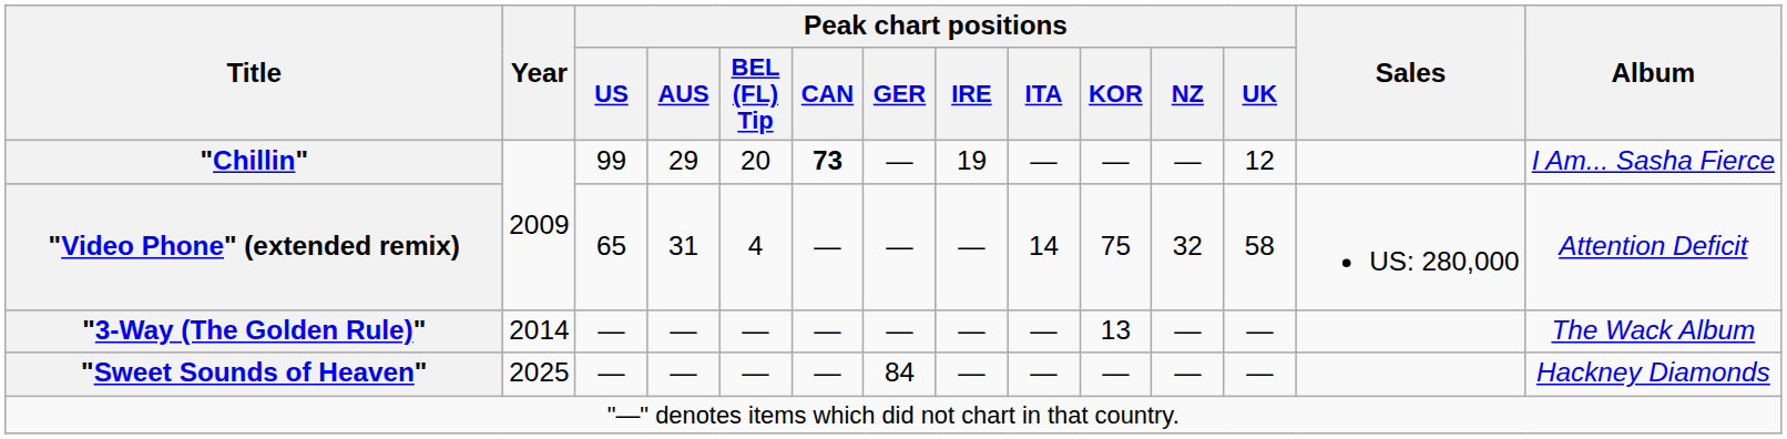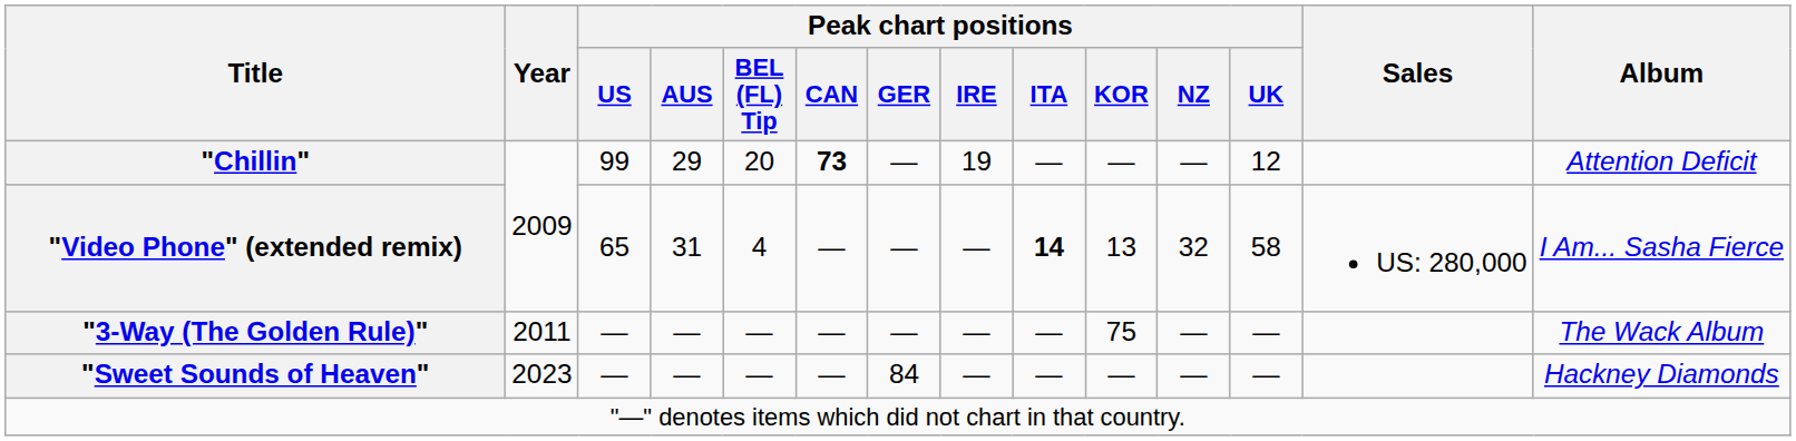"Chillin" | Album: I Am... Sasha Fierce -> Attention Deficit
"Video Phone" (extended remix) | Peak chart positions / ITA: normal -> bold
"Video Phone" (extended remix) | Peak chart positions / KOR: 75 -> 13
"Video Phone" (extended remix) | Album: Attention Deficit -> I Am... Sasha Fierce
"3-Way (The Golden Rule)" | Year: 2014 -> 2011
"3-Way (The Golden Rule)" | Peak chart positions / KOR: 13 -> 75
"Sweet Sounds of Heaven" | Year: 2025 -> 2023
